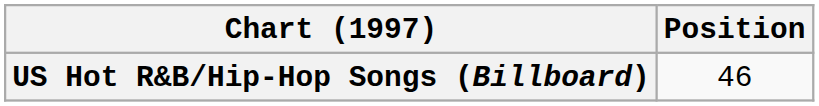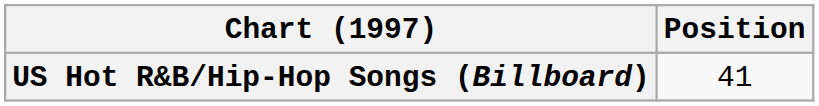US Hot R&B/Hip-Hop Songs (Billboard) | Position: 46 -> 41
